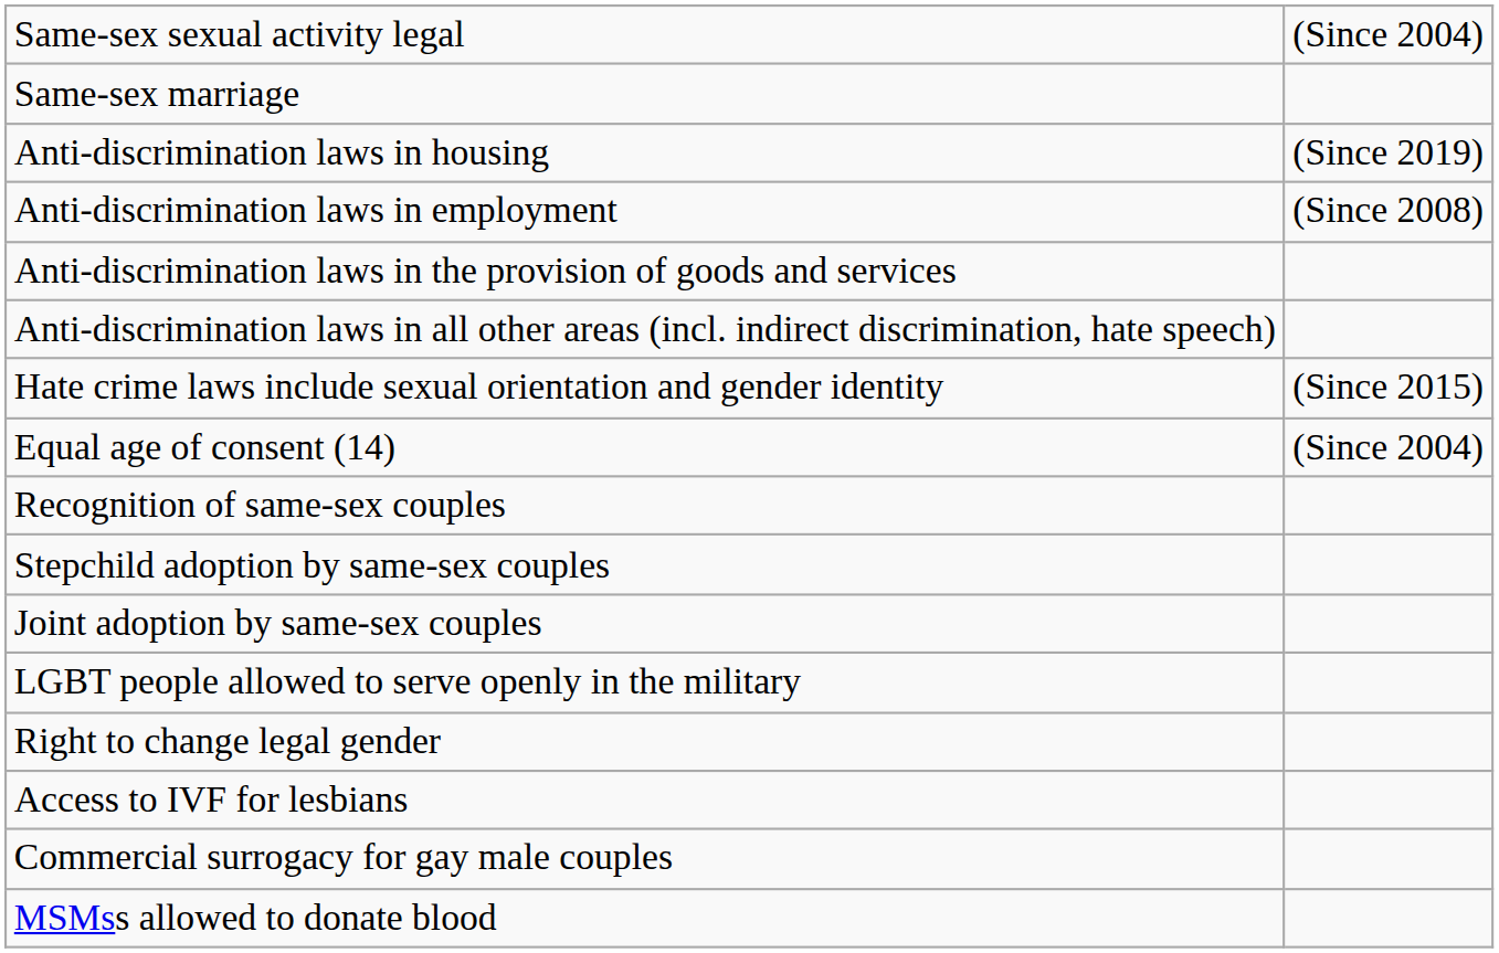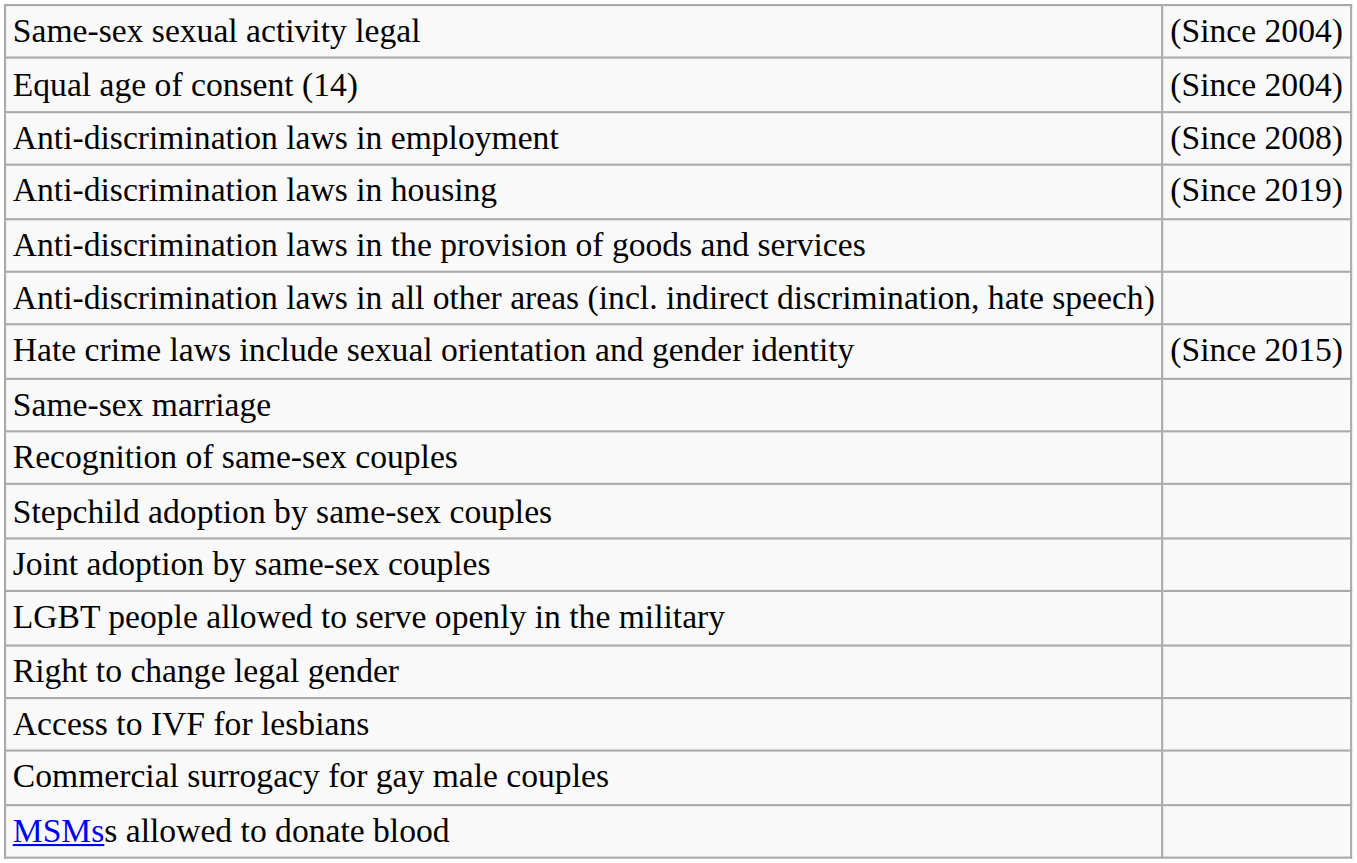rows swapped: Equal age of consent (14) <-> Same-sex marriage
rows swapped: Anti-discrimination laws in employment <-> Anti-discrimination laws in housing
